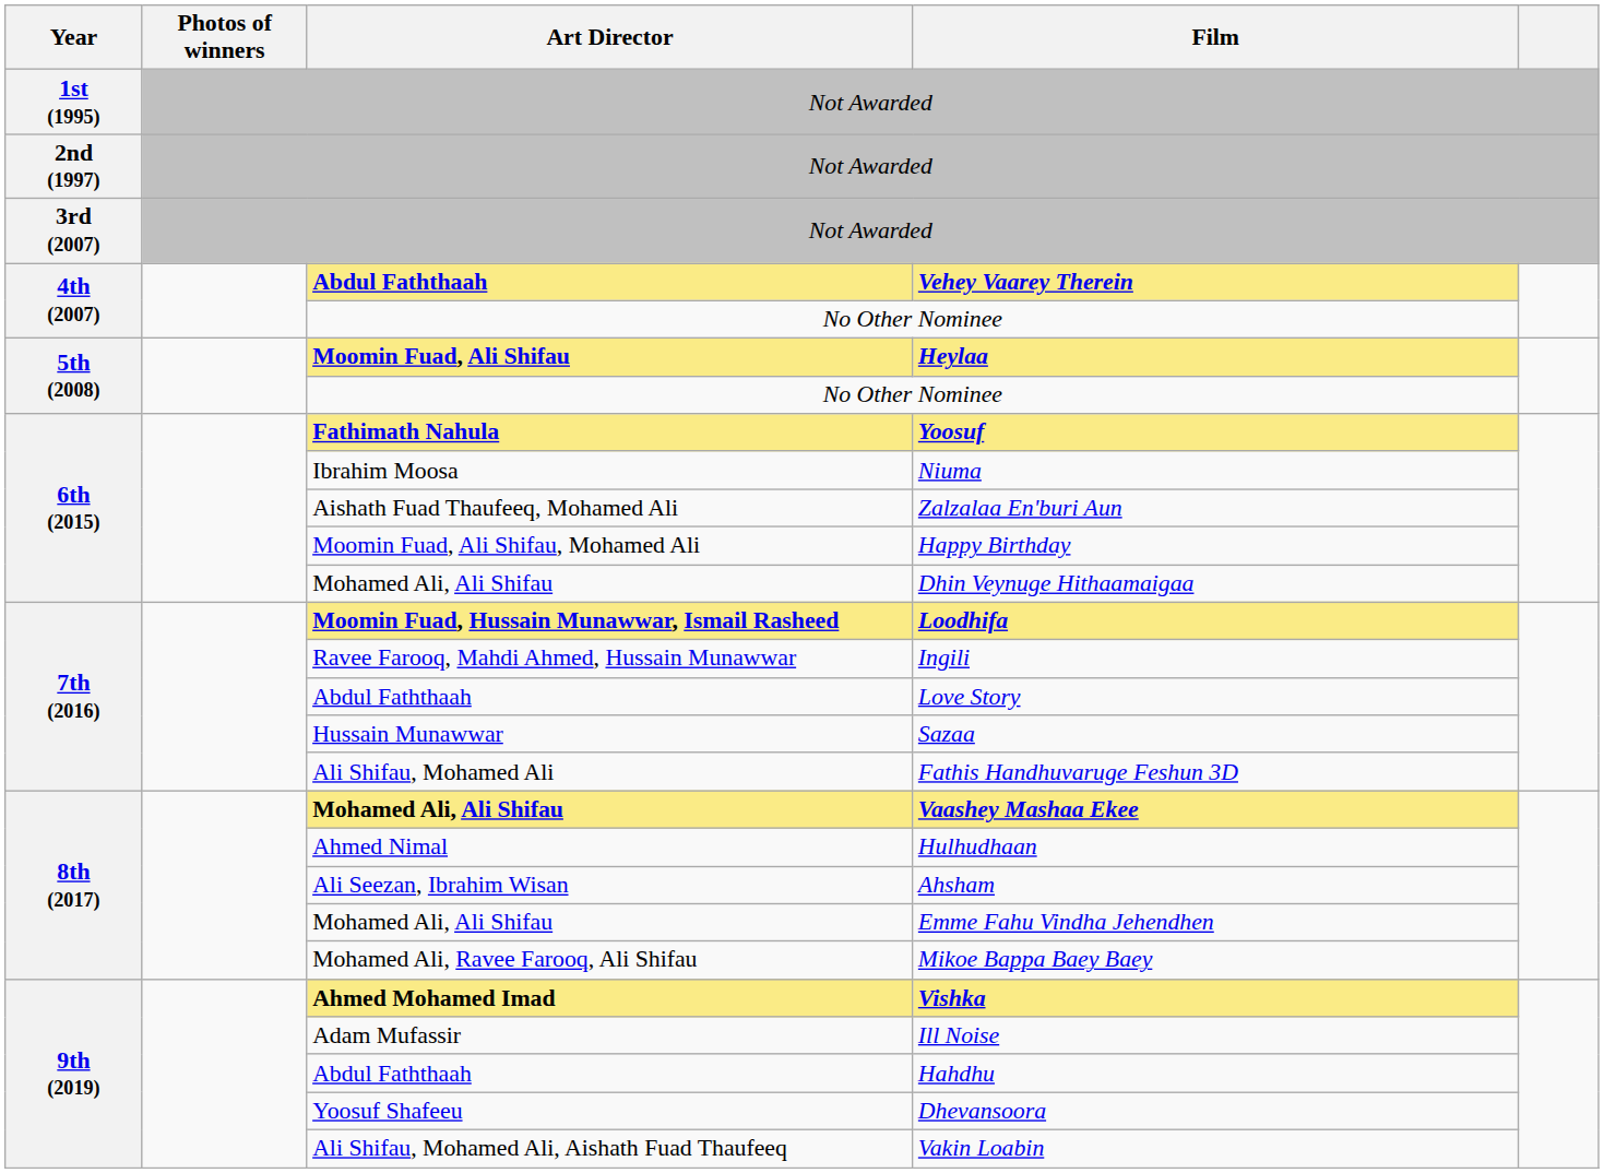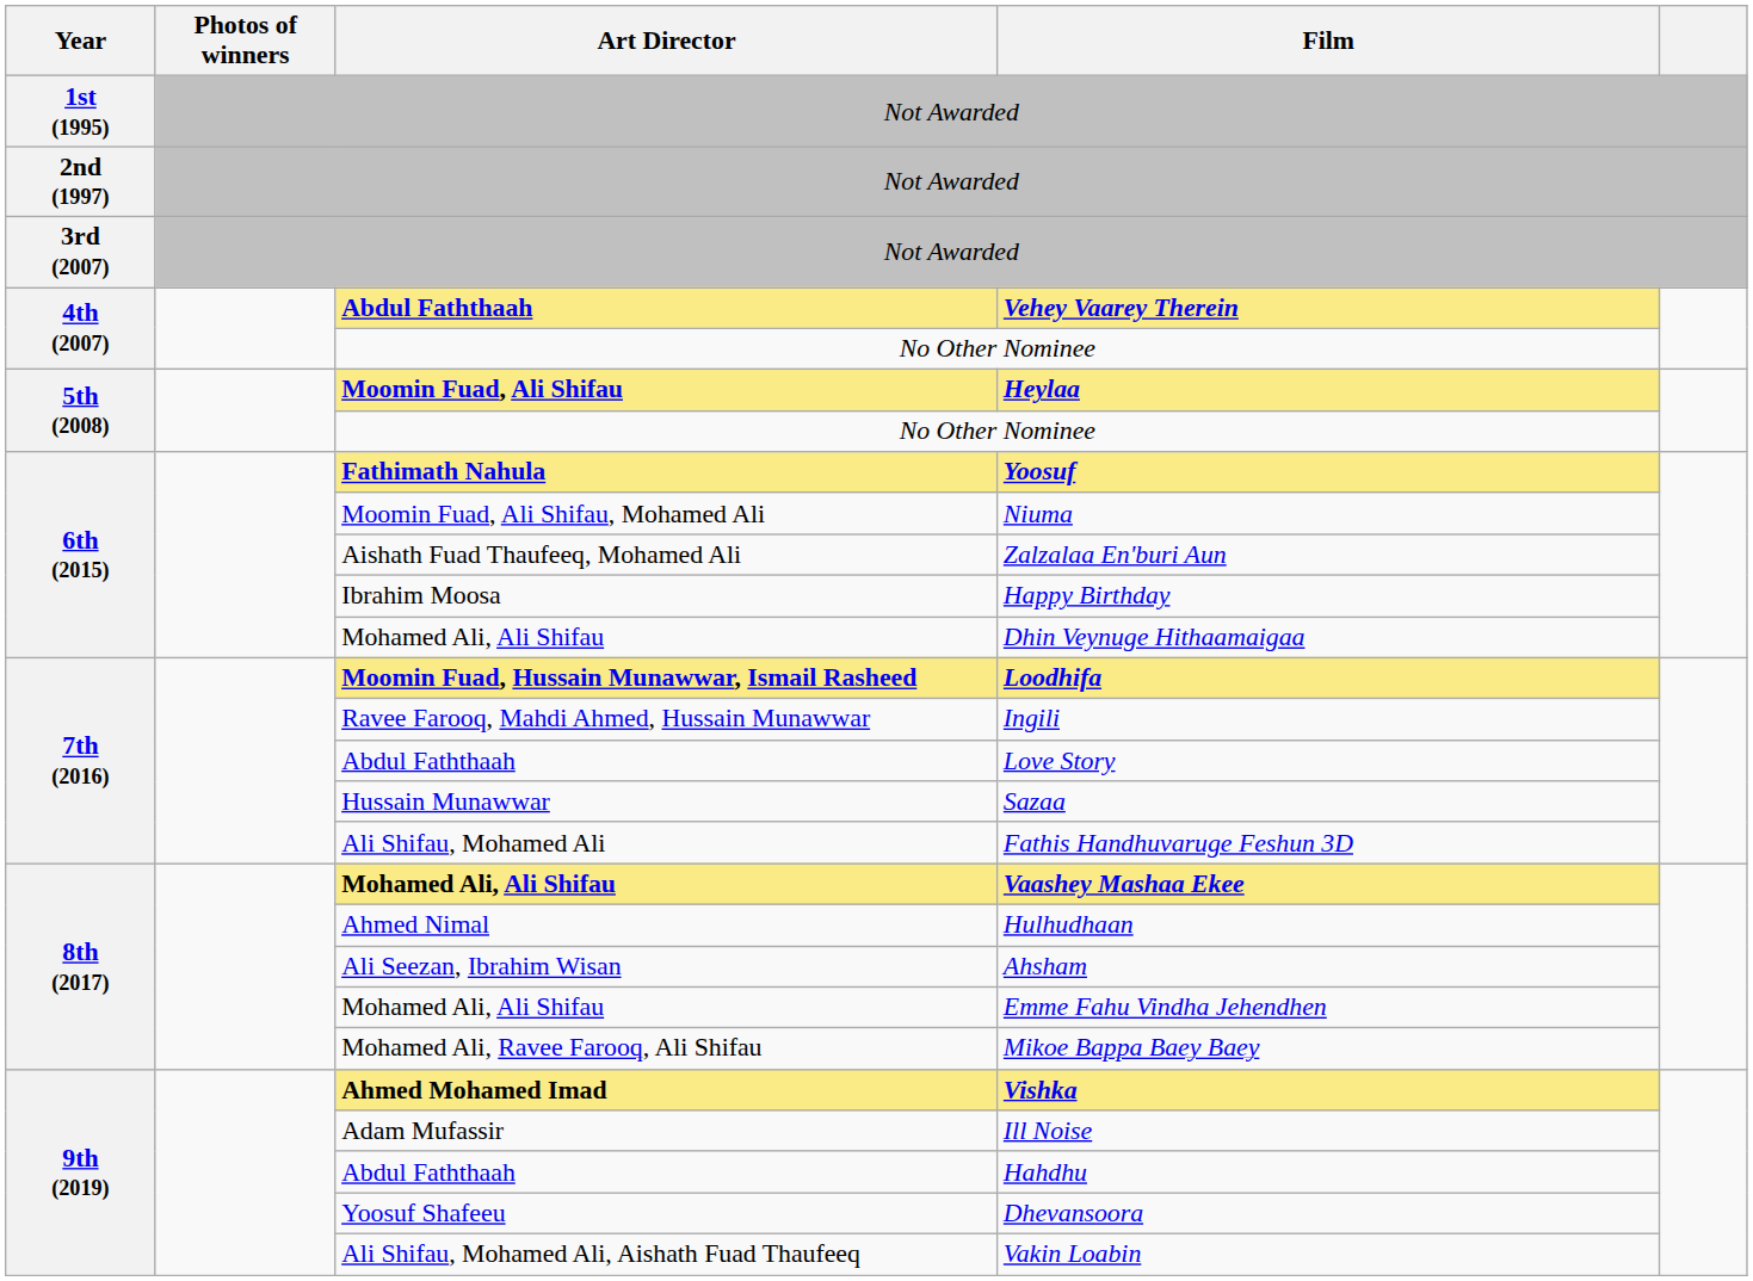Niuma | Art Director: Ibrahim Moosa -> Moomin Fuad, Ali Shifau, Mohamed Ali
Happy Birthday | Art Director: Moomin Fuad, Ali Shifau, Mohamed Ali -> Ibrahim Moosa
